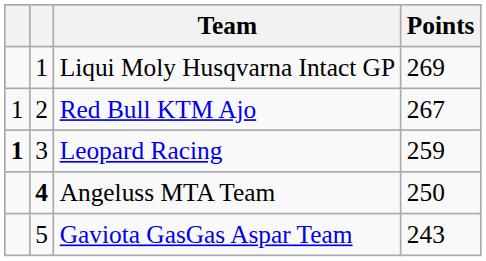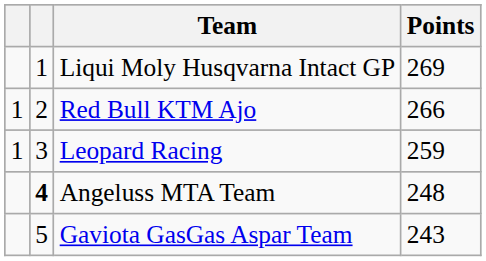Red Bull KTM Ajo | Points: 267 -> 266
Leopard Racing | column 1: bold -> normal
Angeluss MTA Team | Points: 250 -> 248
